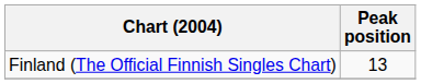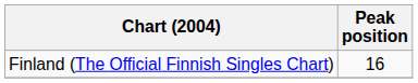Finland (The Official Finnish Singles Chart) | Peak position: 13 -> 16
